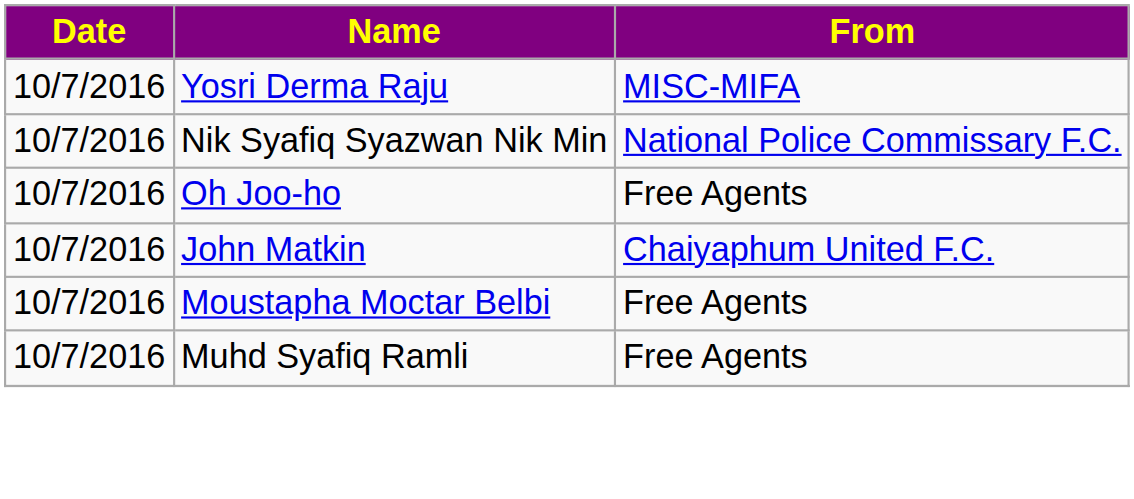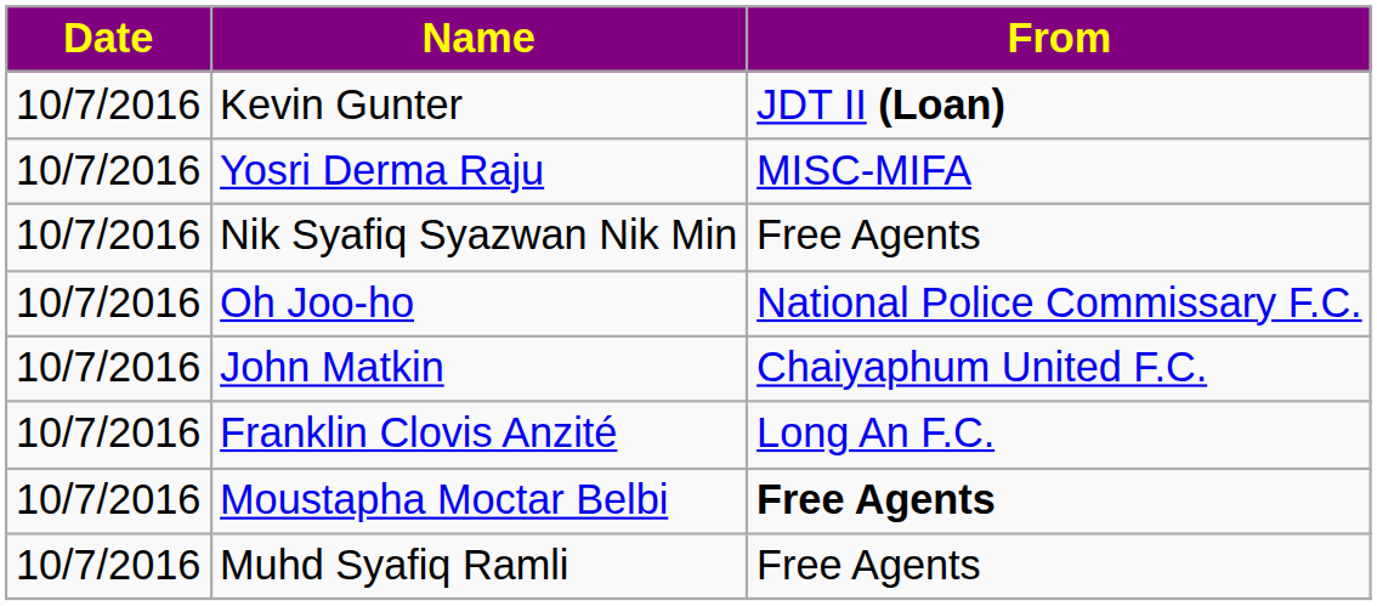+ row: 10/7/2016 | Kevin Gunter | JDT II (Loan)
Nik Syafiq Syazwan Nik Min | From: National Police Commissary F.C. -> Free Agents
Oh Joo-ho | From: Free Agents -> National Police Commissary F.C.
+ row: 10/7/2016 | Franklin Clovis Anzité | Long An F.C.
Moustapha Moctar Belbi | From: normal -> bold
